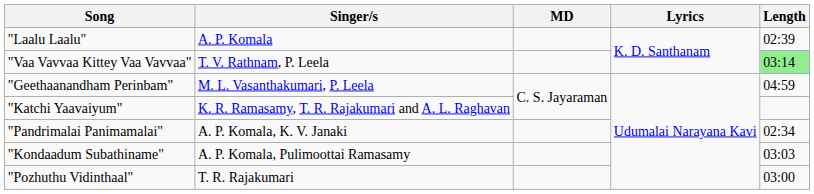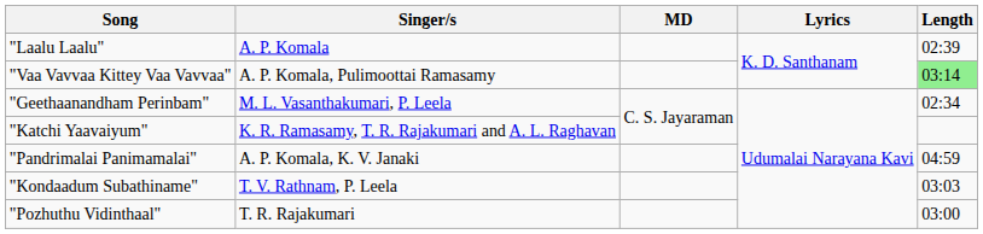"Vaa Vavvaa Kittey Vaa Vavvaa" | Singer/s: T. V. Rathnam, P. Leela -> A. P. Komala, Pulimoottai Ramasamy
"Geethaanandham Perinbam" | Length: 04:59 -> 02:34
"Pandrimalai Panimamalai" | Length: 02:34 -> 04:59
"Kondaadum Subathiname" | Singer/s: A. P. Komala, Pulimoottai Ramasamy -> T. V. Rathnam, P. Leela
